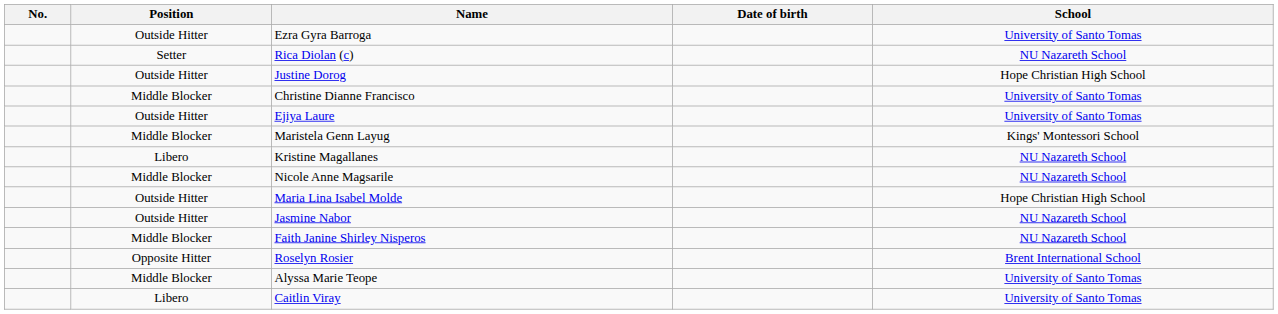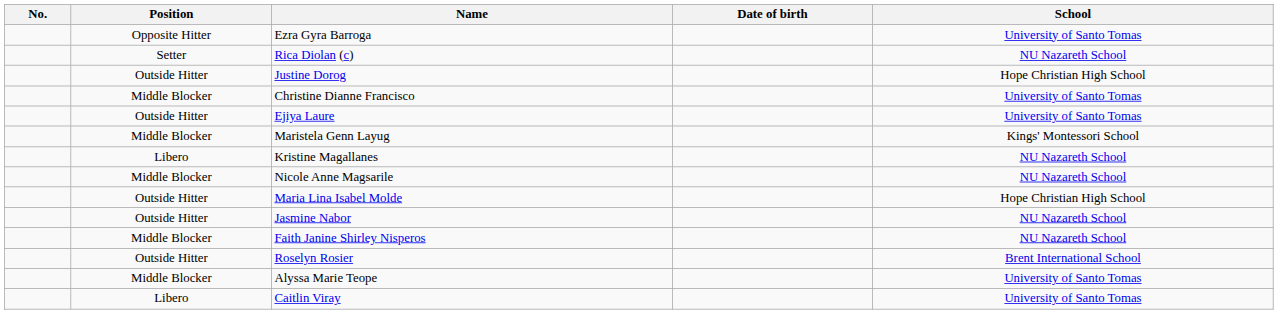Ezra Gyra Barroga | Position: Outside Hitter -> Opposite Hitter
Roselyn Rosier | Position: Opposite Hitter -> Outside Hitter
